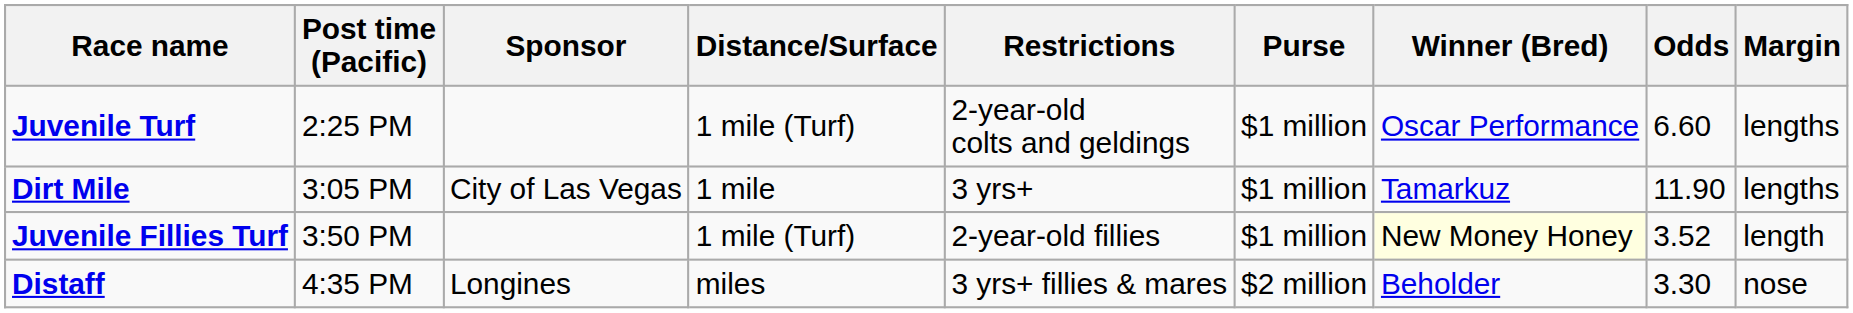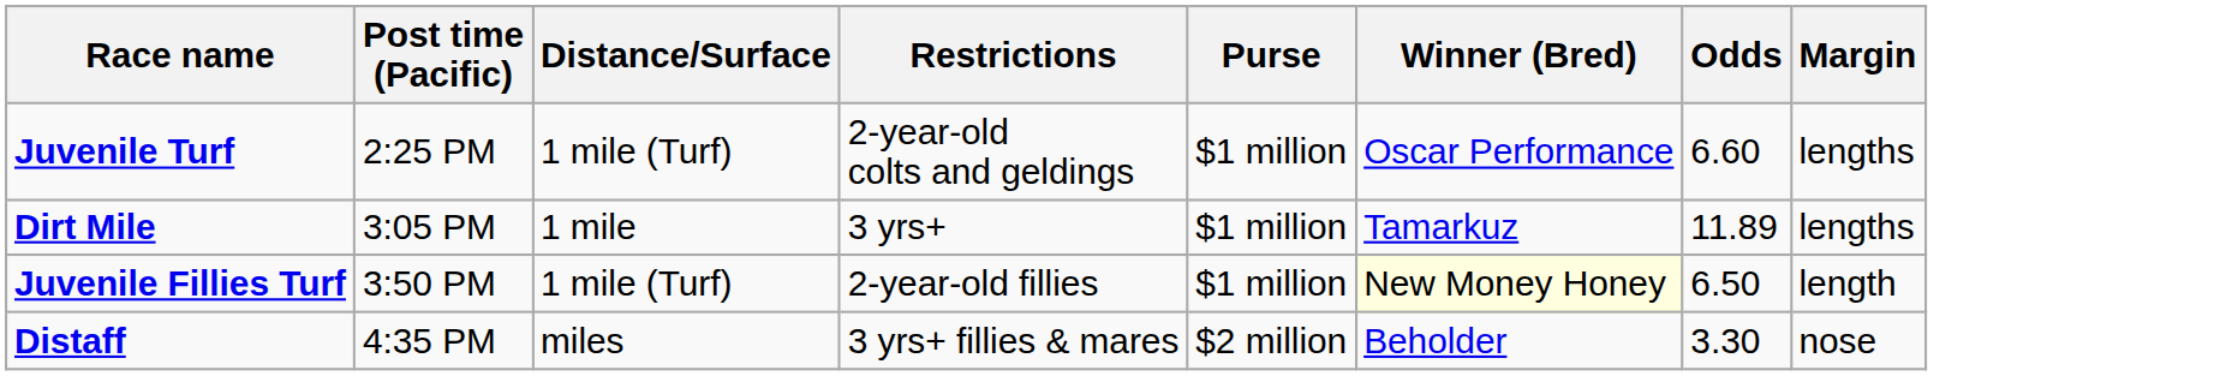- column: Sponsor | City of Las Vegas | Longines
Dirt Mile | Odds: 11.90 -> 11.89
Juvenile Fillies Turf | Odds: 3.52 -> 6.50
